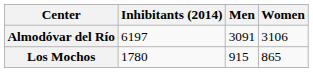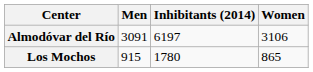columns swapped: Inhibitants (2014) <-> Men
